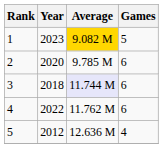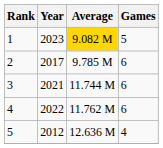2 | Year: 2020 -> 2017
3 | Year: 2018 -> 2021
3 | Average: lavender background -> no background
